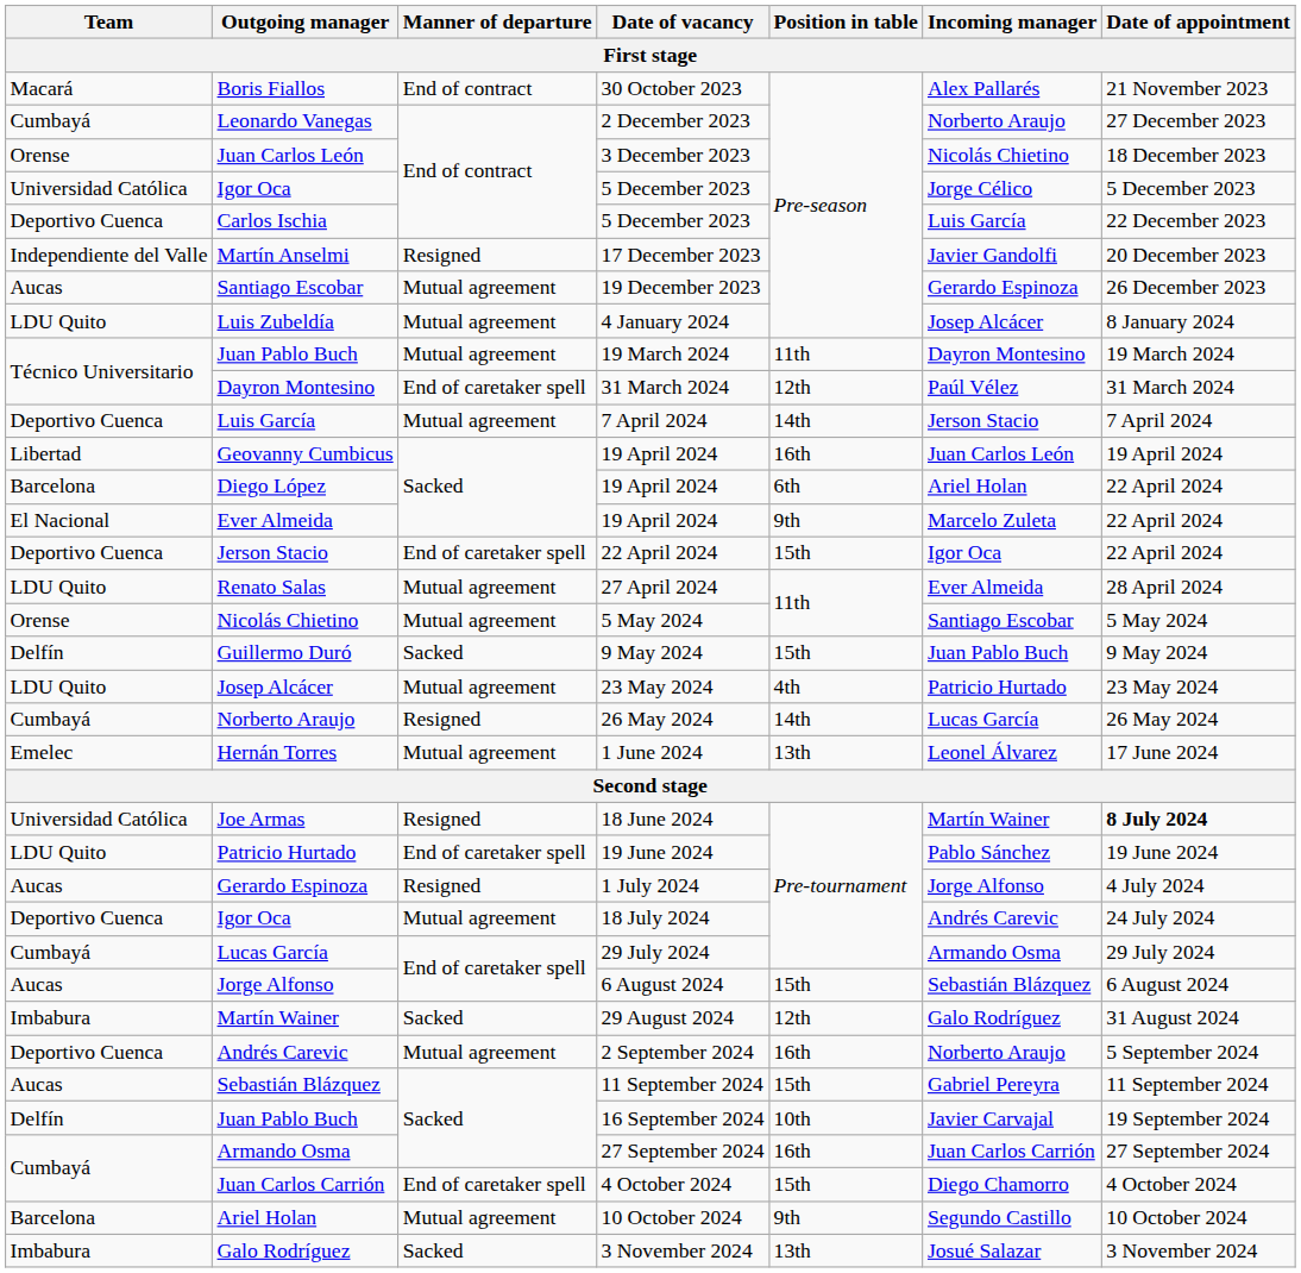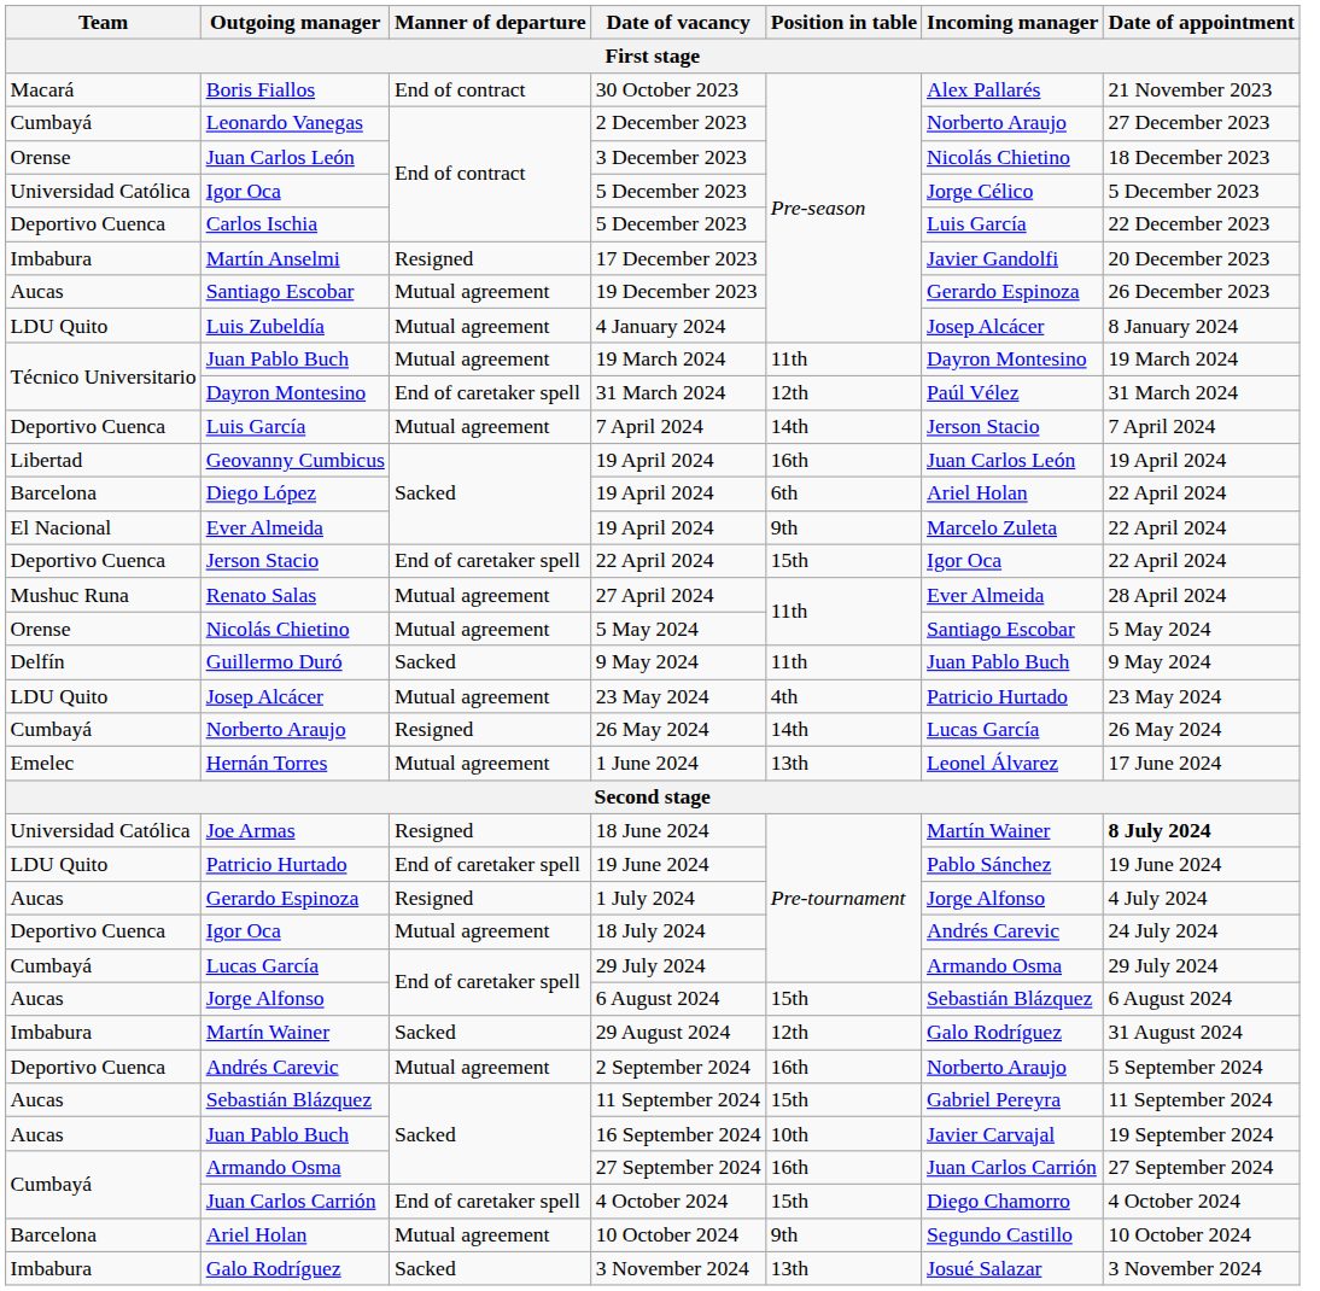Martín Anselmi | Team: Independiente del Valle -> Imbabura
Renato Salas | Team: LDU Quito -> Mushuc Runa
Guillermo Duró | Position in table: 15th -> 11th
Juan Pablo Buch / 16 September 2024 | Team: Delfín -> Aucas
